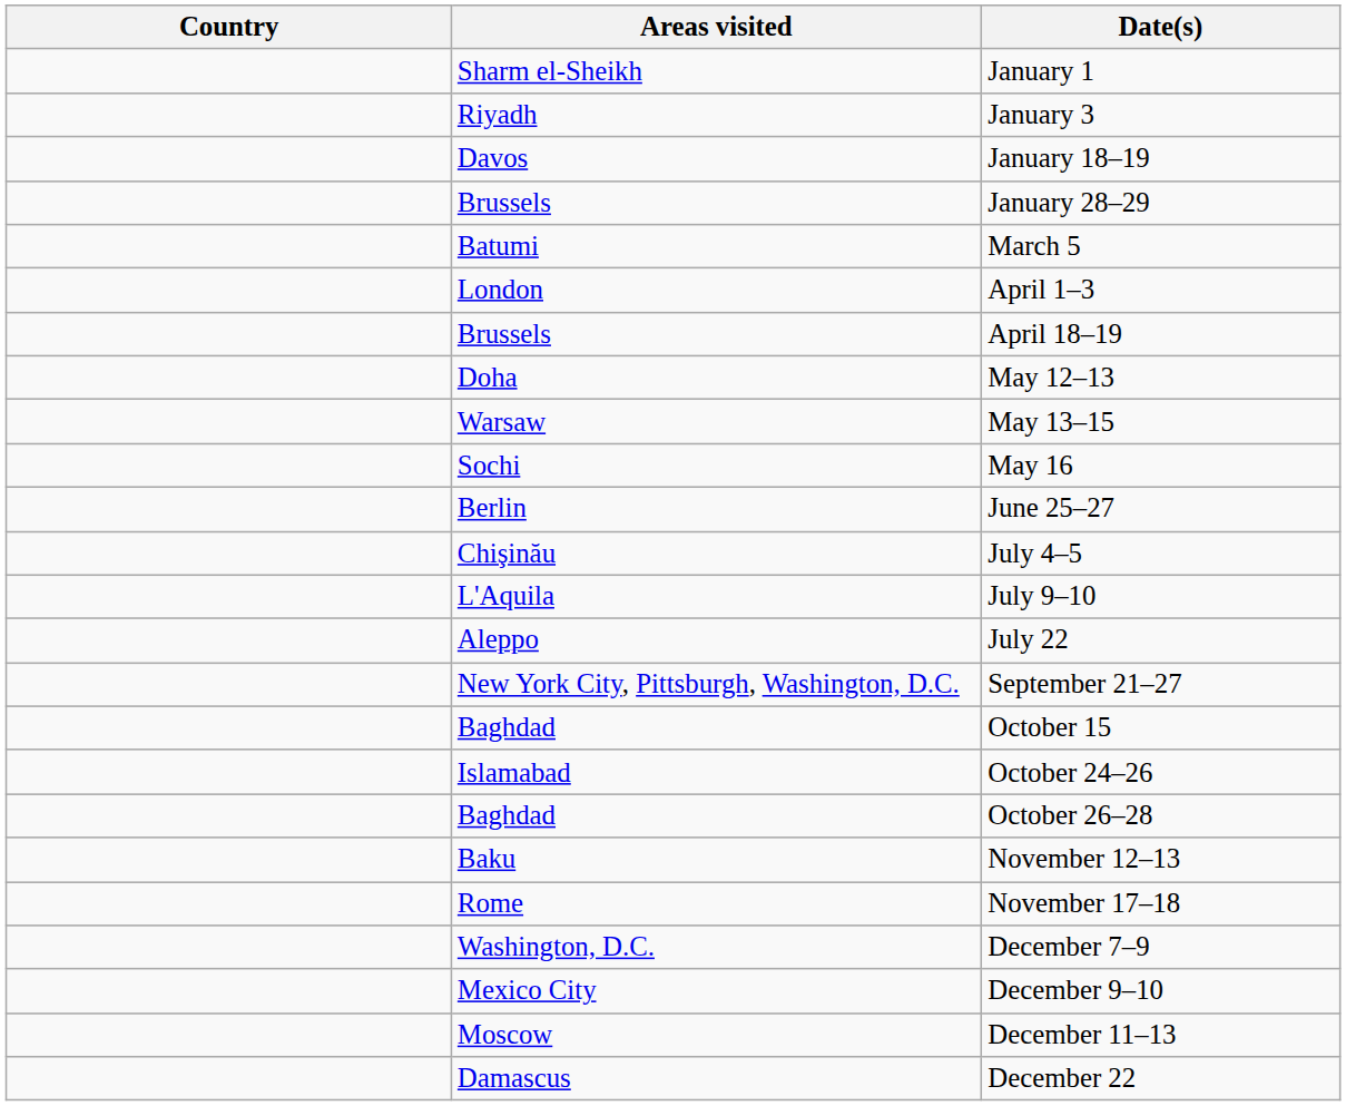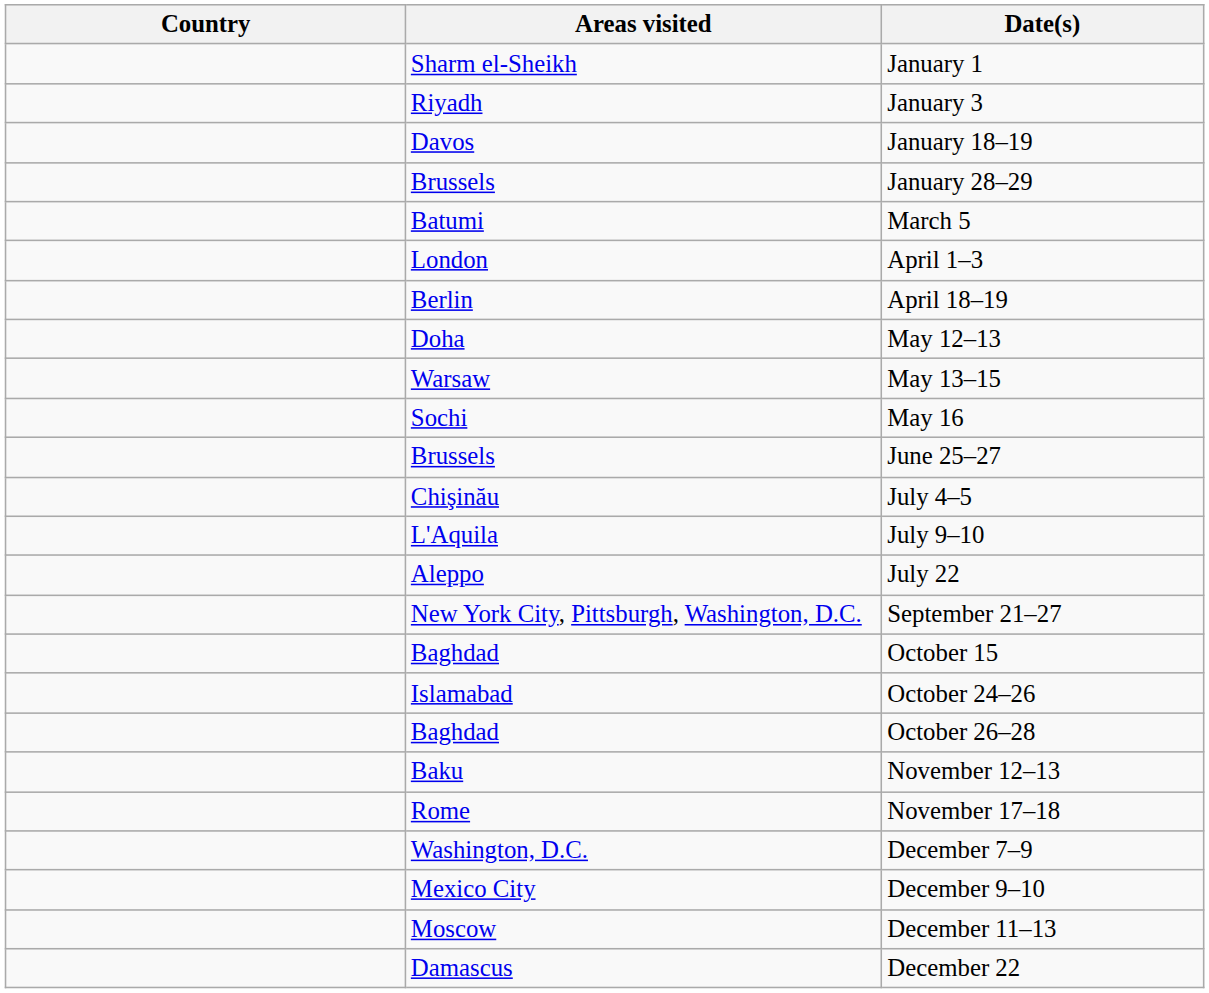April 18–19 | Areas visited: Brussels -> Berlin
June 25–27 | Areas visited: Berlin -> Brussels
